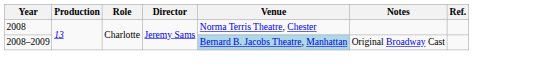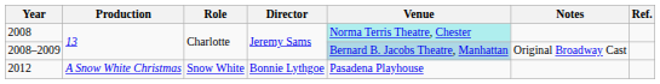2008 | Venue: no background -> paleturquoise background
+ row: 2012 | A Snow White Christmas | Snow White | Bonnie Lythgoe | Pasadena Playhouse
